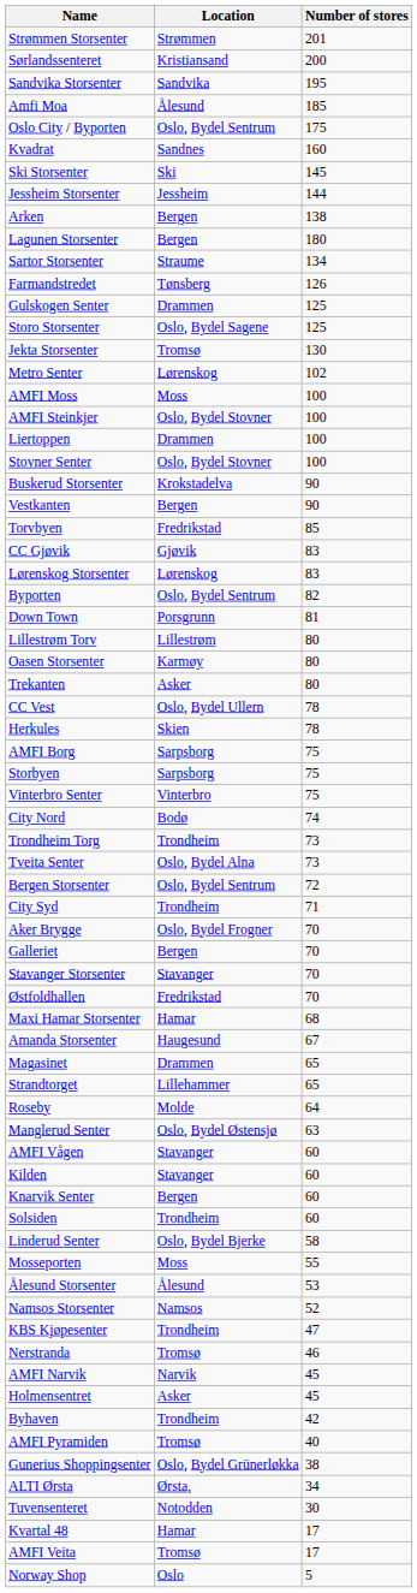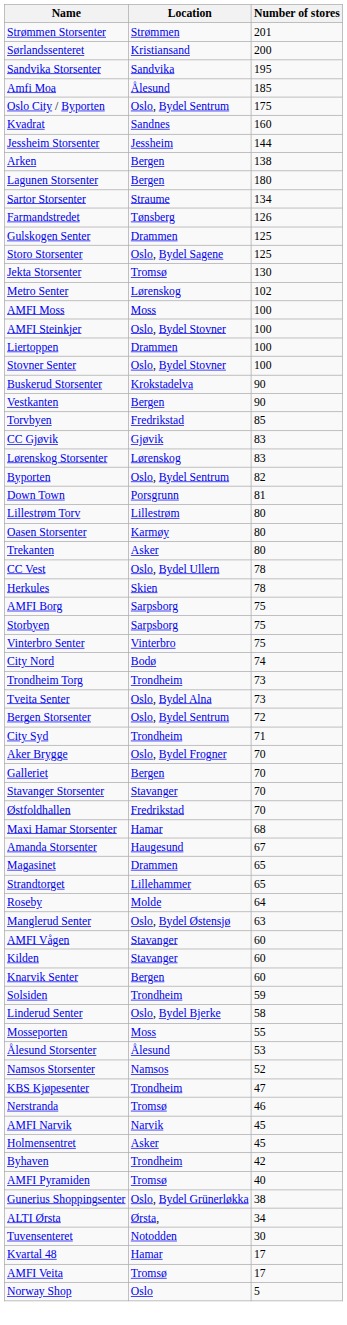- row: Ski Storsenter | Ski | 145
Solsiden | Number of stores: 60 -> 59
